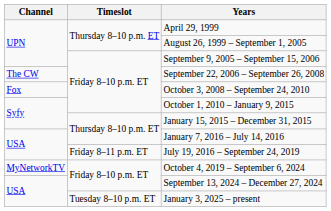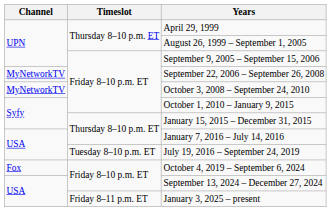September 22, 2006 – September 26, 2008 | Channel: The CW -> MyNetworkTV
October 3, 2008 – September 24, 2010 | Channel: Fox -> MyNetworkTV
July 19, 2016 – September 24, 2019 | Timeslot: Friday 8–11 p.m. ET -> Tuesday 8–10 p.m. ET
October 4, 2019 – September 6, 2024 | Channel: MyNetworkTV -> Fox
January 3, 2025 – present | Timeslot: Tuesday 8–10 p.m. ET -> Friday 8–11 p.m. ET
